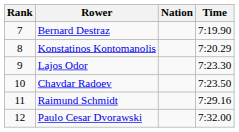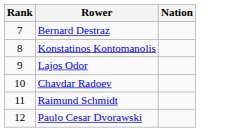- column: Time | 7:19.90 | 7:20.29 | 7:23.30 | 7:23.50 | 7:29.16 | 7:32.00
